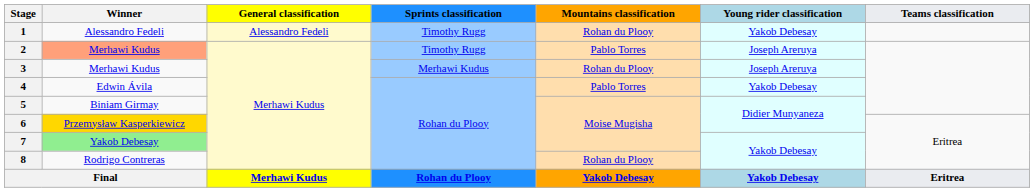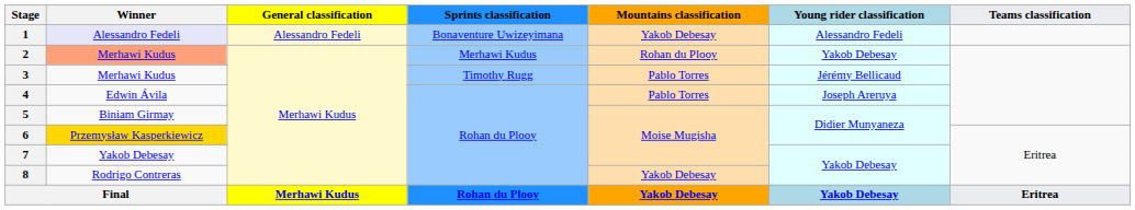1 | Winner: no background -> lavender background
1 | Sprints classification: Timothy Rugg -> Bonaventure Uwizeyimana
1 | Mountains classification: Rohan du Plooy -> Yakob Debesay
1 | Young rider classification: Yakob Debesay -> Alessandro Fedeli
2 | Sprints classification: Timothy Rugg -> Merhawi Kudus
2 | Mountains classification: Pablo Torres -> Rohan du Plooy
2 | Young rider classification: Joseph Areruya -> Yakob Debesay
3 | Sprints classification: Merhawi Kudus -> Timothy Rugg
3 | Mountains classification: Rohan du Plooy -> Pablo Torres
3 | Young rider classification: Joseph Areruya -> Jérémy Bellicaud
4 | Young rider classification: Yakob Debesay -> Joseph Areruya
7 | Winner: lightgreen background -> no background
8 | Mountains classification: Rohan du Plooy -> Yakob Debesay
